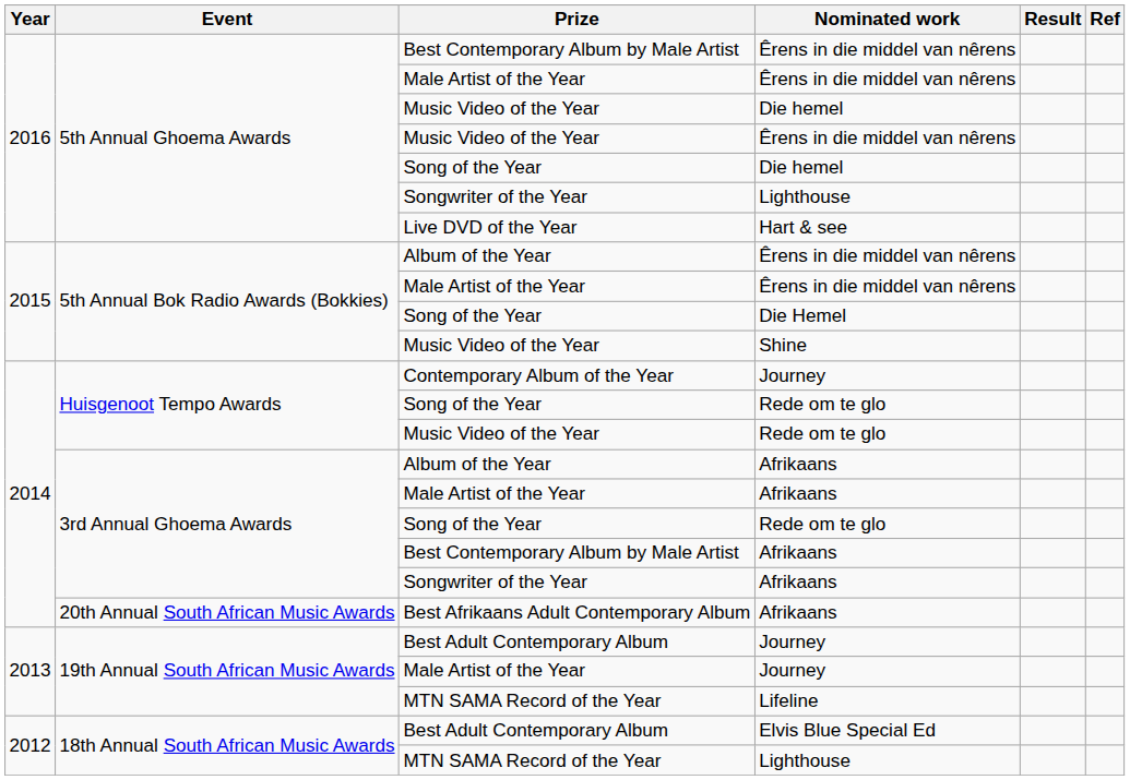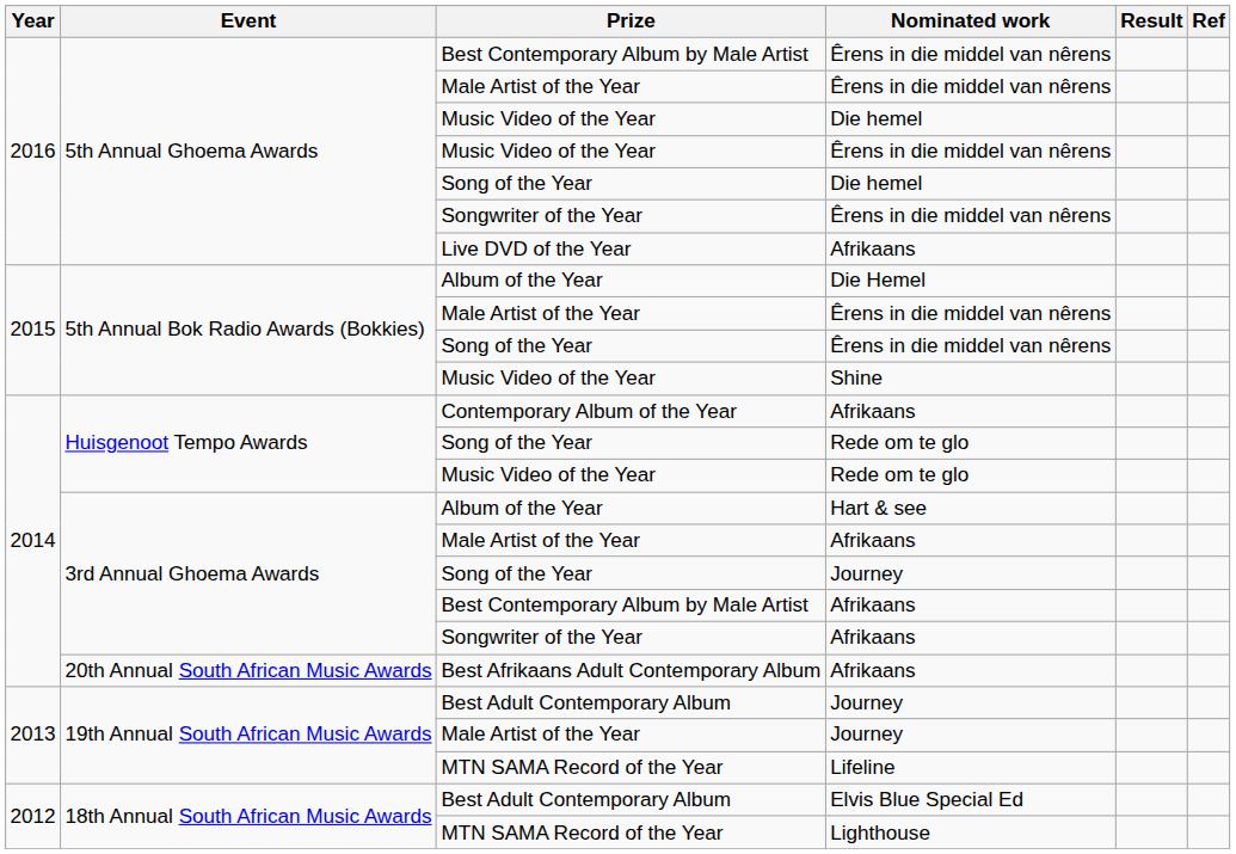5th Annual Ghoema Awards / Songwriter of the Year | Nominated work: Lighthouse -> Êrens in die middel van nêrens
Live DVD of the Year | Nominated work: Hart & see -> Afrikaans
5th Annual Bok Radio Awards (Bokkies) / Album of the Year | Nominated work: Êrens in die middel van nêrens -> Die Hemel
5th Annual Bok Radio Awards (Bokkies) / Song of the Year | Nominated work: Die Hemel -> Êrens in die middel van nêrens
Contemporary Album of the Year | Nominated work: Journey -> Afrikaans
3rd Annual Ghoema Awards / Album of the Year | Nominated work: Afrikaans -> Hart & see
3rd Annual Ghoema Awards / Song of the Year | Nominated work: Rede om te glo -> Journey
